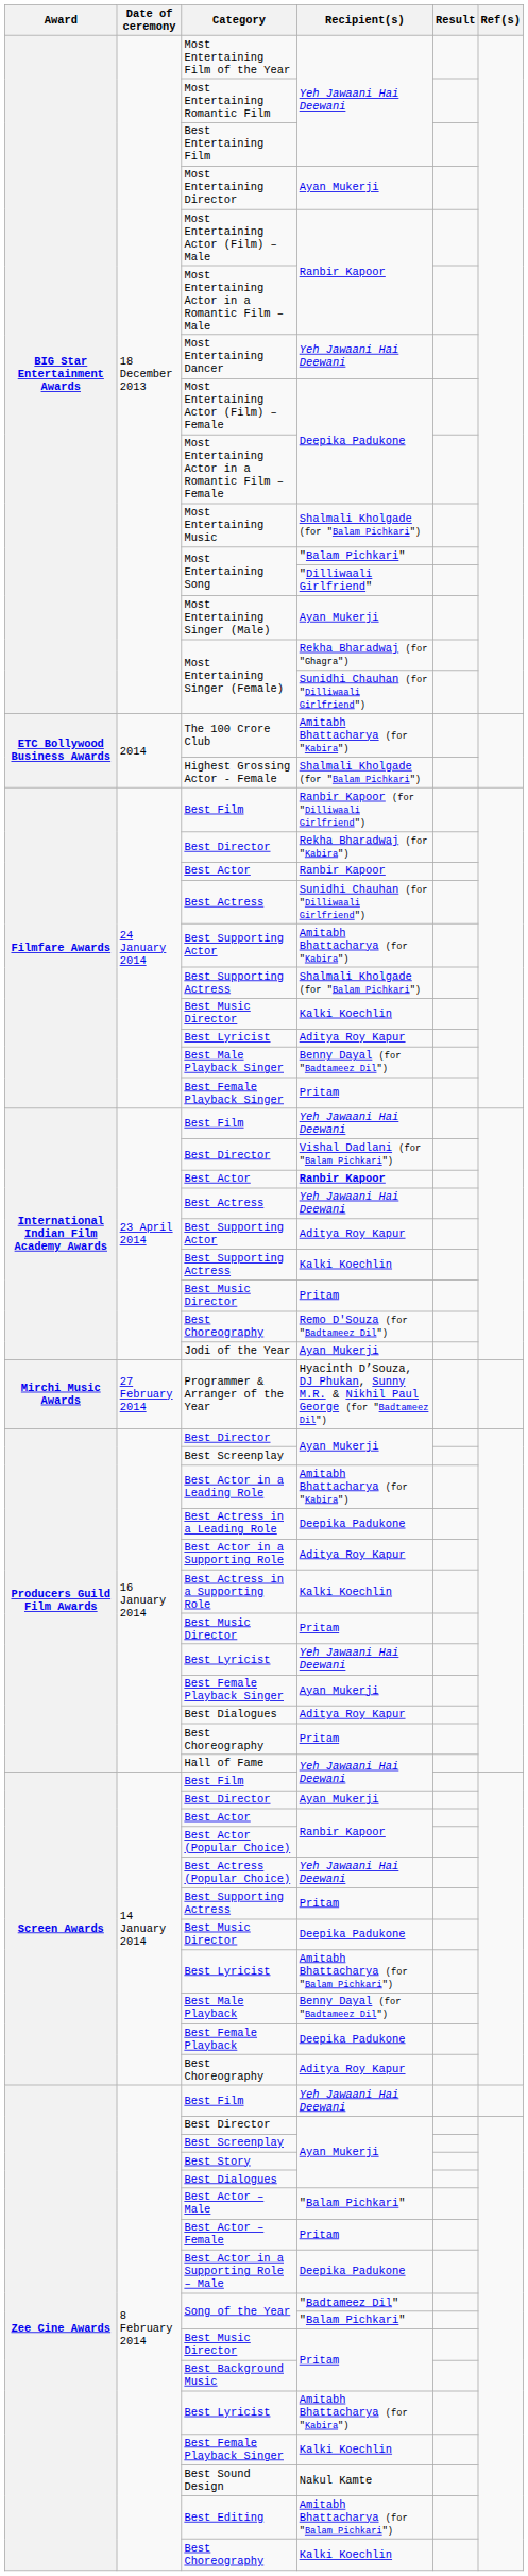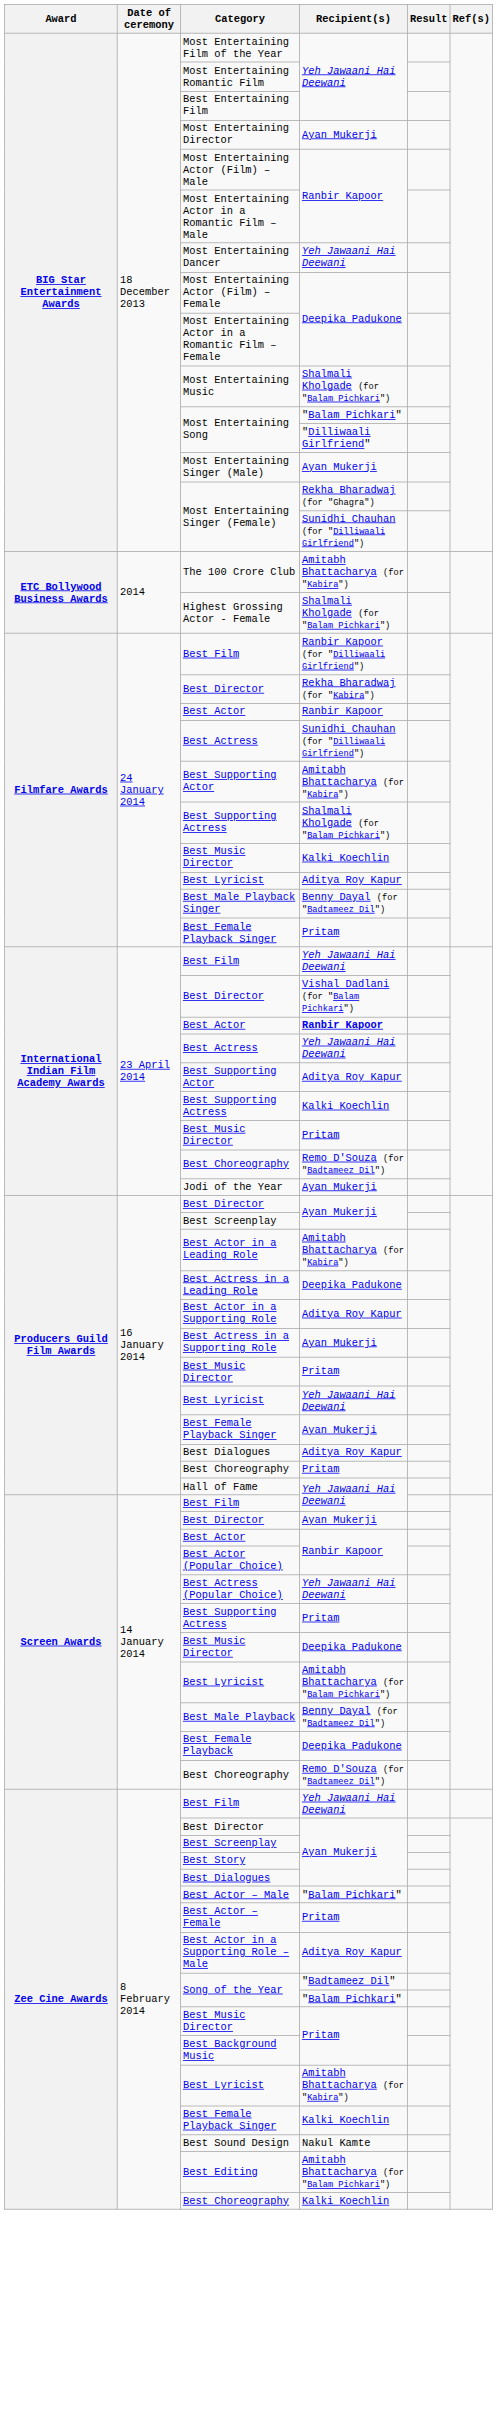- row: Mirchi Music Awards | 27 February 2014 | Programmer & Arranger of the Year | Hyacinth D’Souza, DJ Phukan, Sunny M.R. & Nikhil Paul George (for "Badtameez Dil")
Best Actress in a Supporting Role | Recipient(s): Kalki Koechlin -> Ayan Mukerji
Screen Awards / Best Choreography | Recipient(s): Aditya Roy Kapur -> Remo D'Souza (for "Badtameez Dil")
Best Actor in a Supporting Role – Male | Recipient(s): Deepika Padukone -> Aditya Roy Kapur
